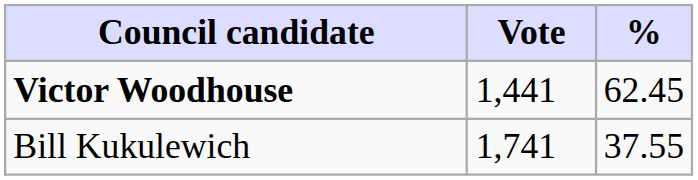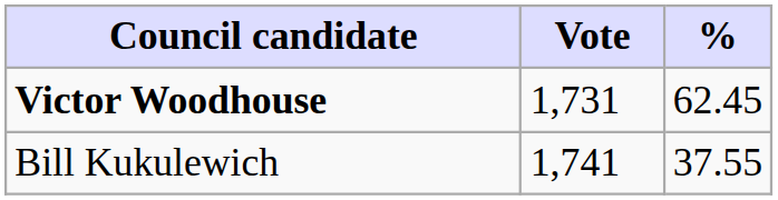Victor Woodhouse | Vote: 1,441 -> 1,731
